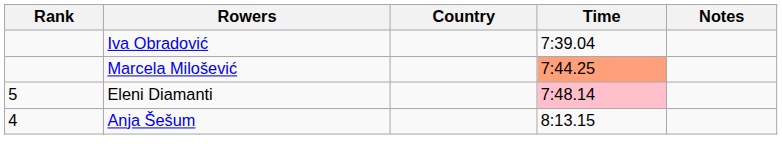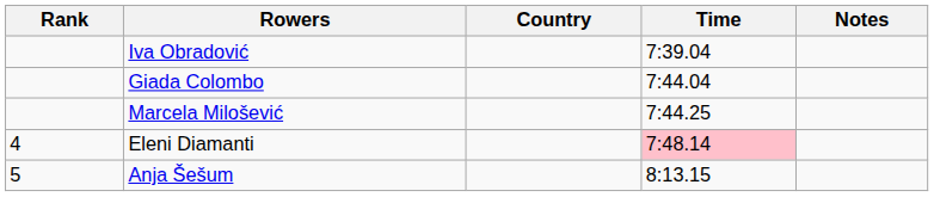+ row: Giada Colombo | 7:44.04
Marcela Milošević | Time: lightsalmon background -> no background
Eleni Diamanti | Rank: 5 -> 4
Anja Šešum | Rank: 4 -> 5
